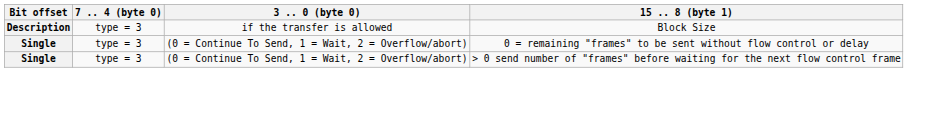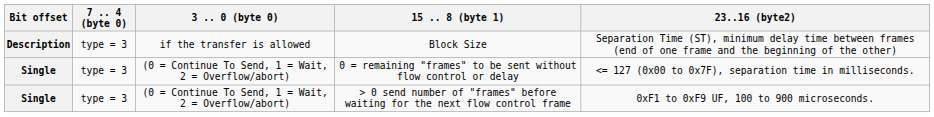+ column: 23..16 (byte2) | Separation Time (ST), minimum delay time between frames (end of one frame and the beginning of the other) | <= 127 (0x00 to 0x7F), separation time in milliseconds. | 0xF1 to 0xF9 UF, 100 to 900 microseconds.
